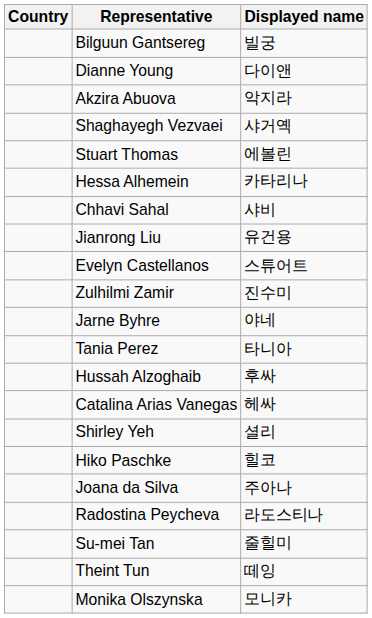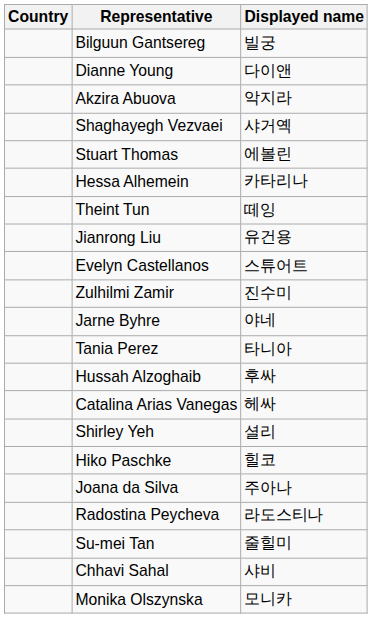rows swapped: Chhavi Sahal <-> Theint Tun
